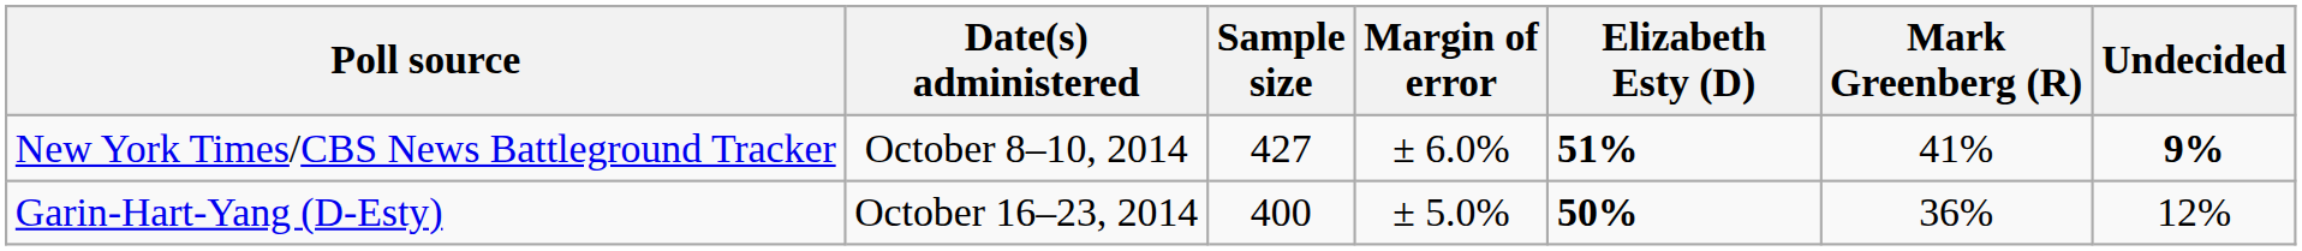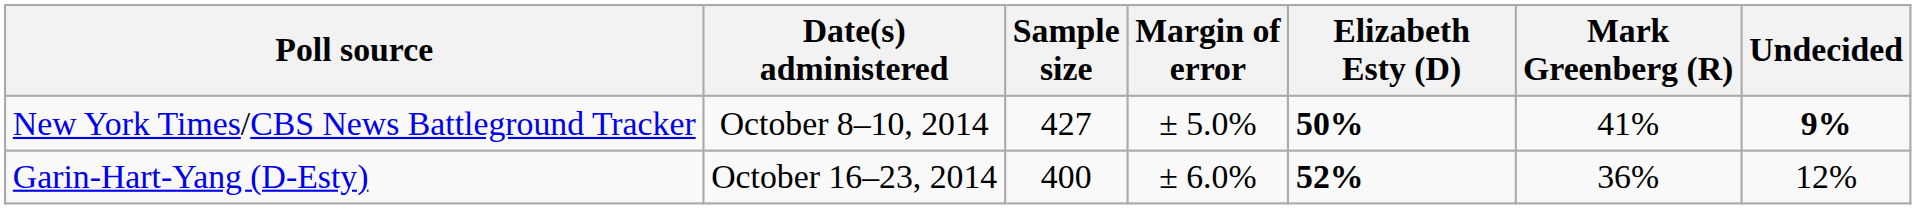New York Times/CBS News Battleground Tracker | Margin of error: ± 6.0% -> ± 5.0%
New York Times/CBS News Battleground Tracker | Elizabeth Esty (D): 51% -> 50%
Garin-Hart-Yang (D-Esty) | Margin of error: ± 5.0% -> ± 6.0%
Garin-Hart-Yang (D-Esty) | Elizabeth Esty (D): 50% -> 52%
